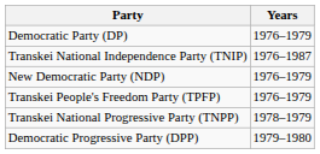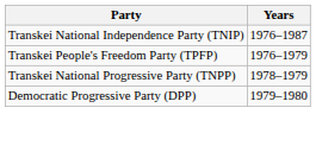- row: Democratic Party (DP) | 1976–1979
- row: New Democratic Party (NDP) | 1976–1979
